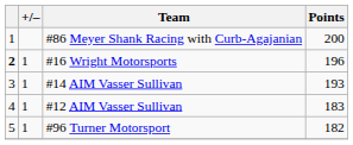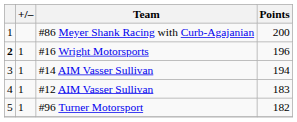#14 AIM Vasser Sullivan | Points: 193 -> 194
